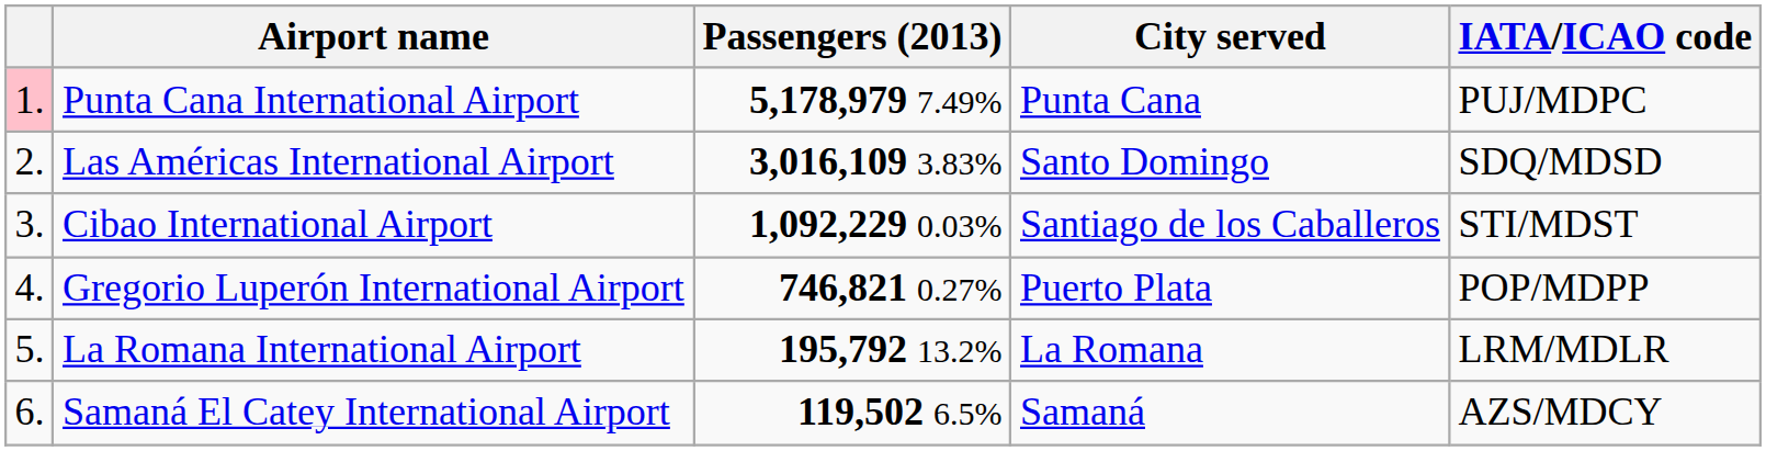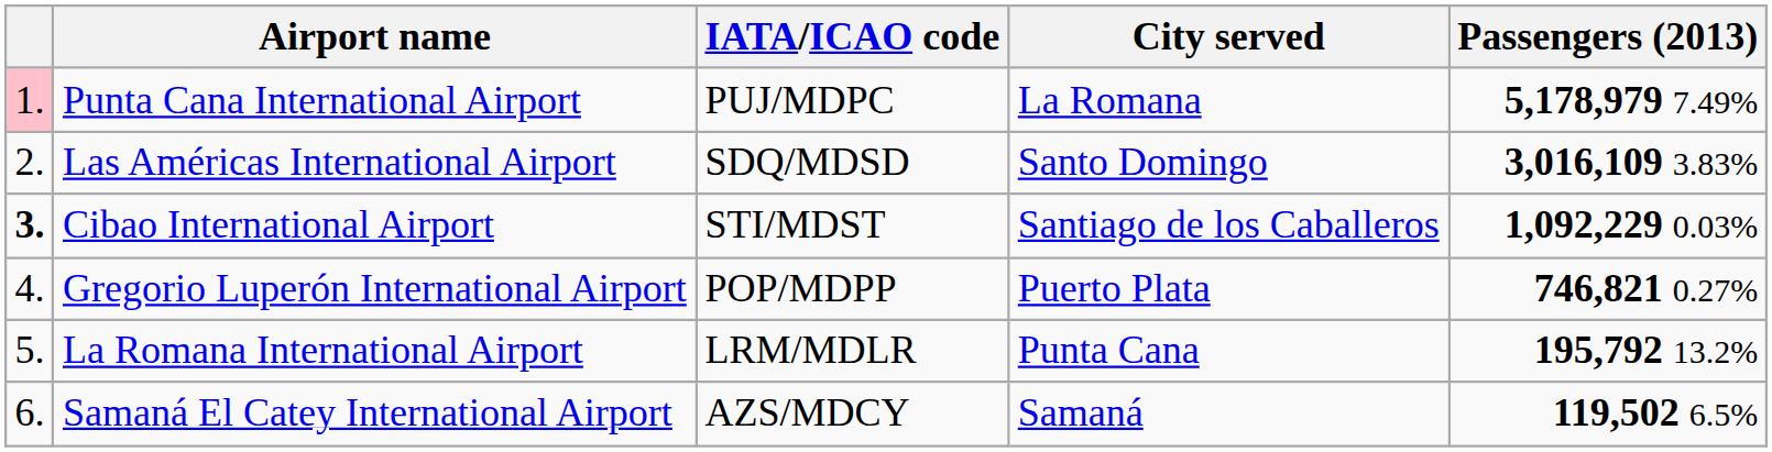columns swapped: IATA/ICAO code <-> Passengers (2013)
Punta Cana International Airport | City served: Punta Cana -> La Romana
Cibao International Airport | column 1: normal -> bold
La Romana International Airport | City served: La Romana -> Punta Cana
